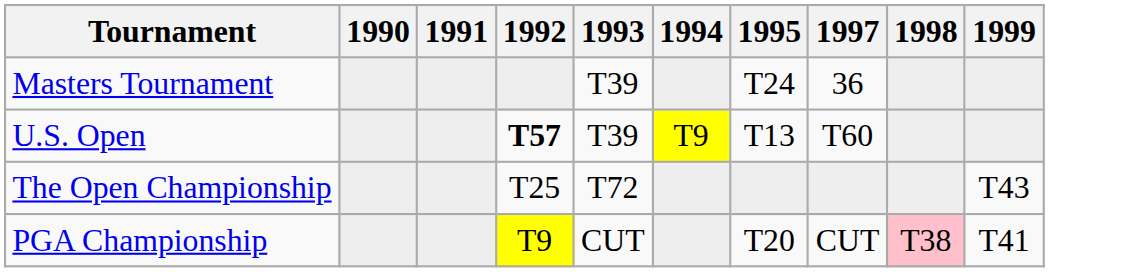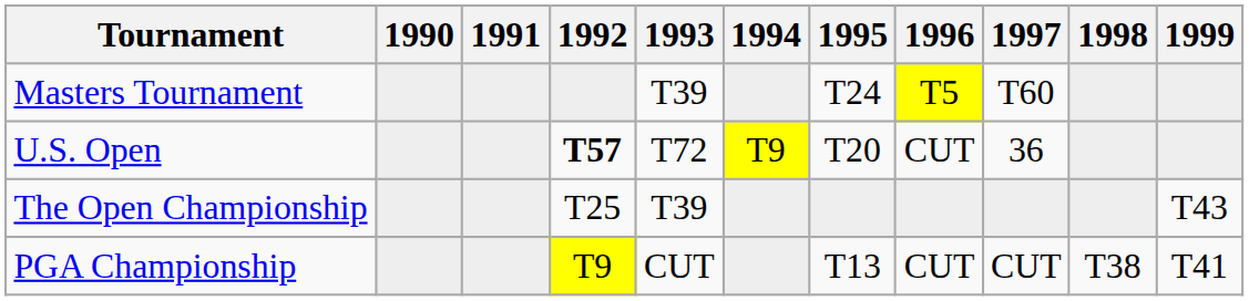+ column: 1996 | T5 | CUT | CUT
Masters Tournament | 1997: 36 -> T60
U.S. Open | 1993: T39 -> T72
U.S. Open | 1995: T13 -> T20
U.S. Open | 1997: T60 -> 36
The Open Championship | 1993: T72 -> T39
PGA Championship | 1995: T20 -> T13
PGA Championship | 1998: pink background -> no background
